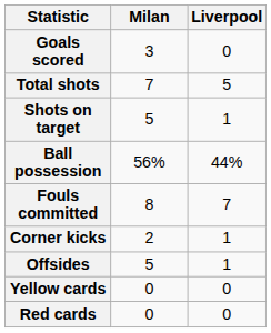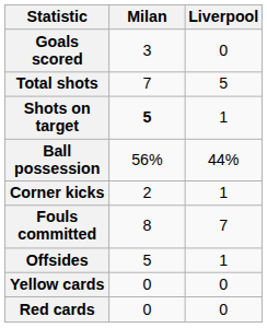Shots on target | Milan: normal -> bold
rows swapped: Corner kicks <-> Fouls committed
